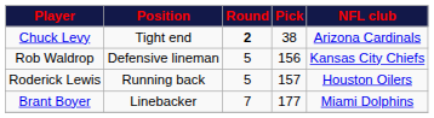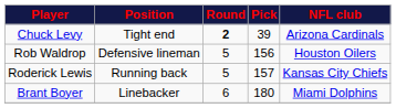Chuck Levy | Pick: 38 -> 39
Rob Waldrop | NFL club: Kansas City Chiefs -> Houston Oilers
Roderick Lewis | NFL club: Houston Oilers -> Kansas City Chiefs
Brant Boyer | Round: 7 -> 6
Brant Boyer | Pick: 177 -> 180
